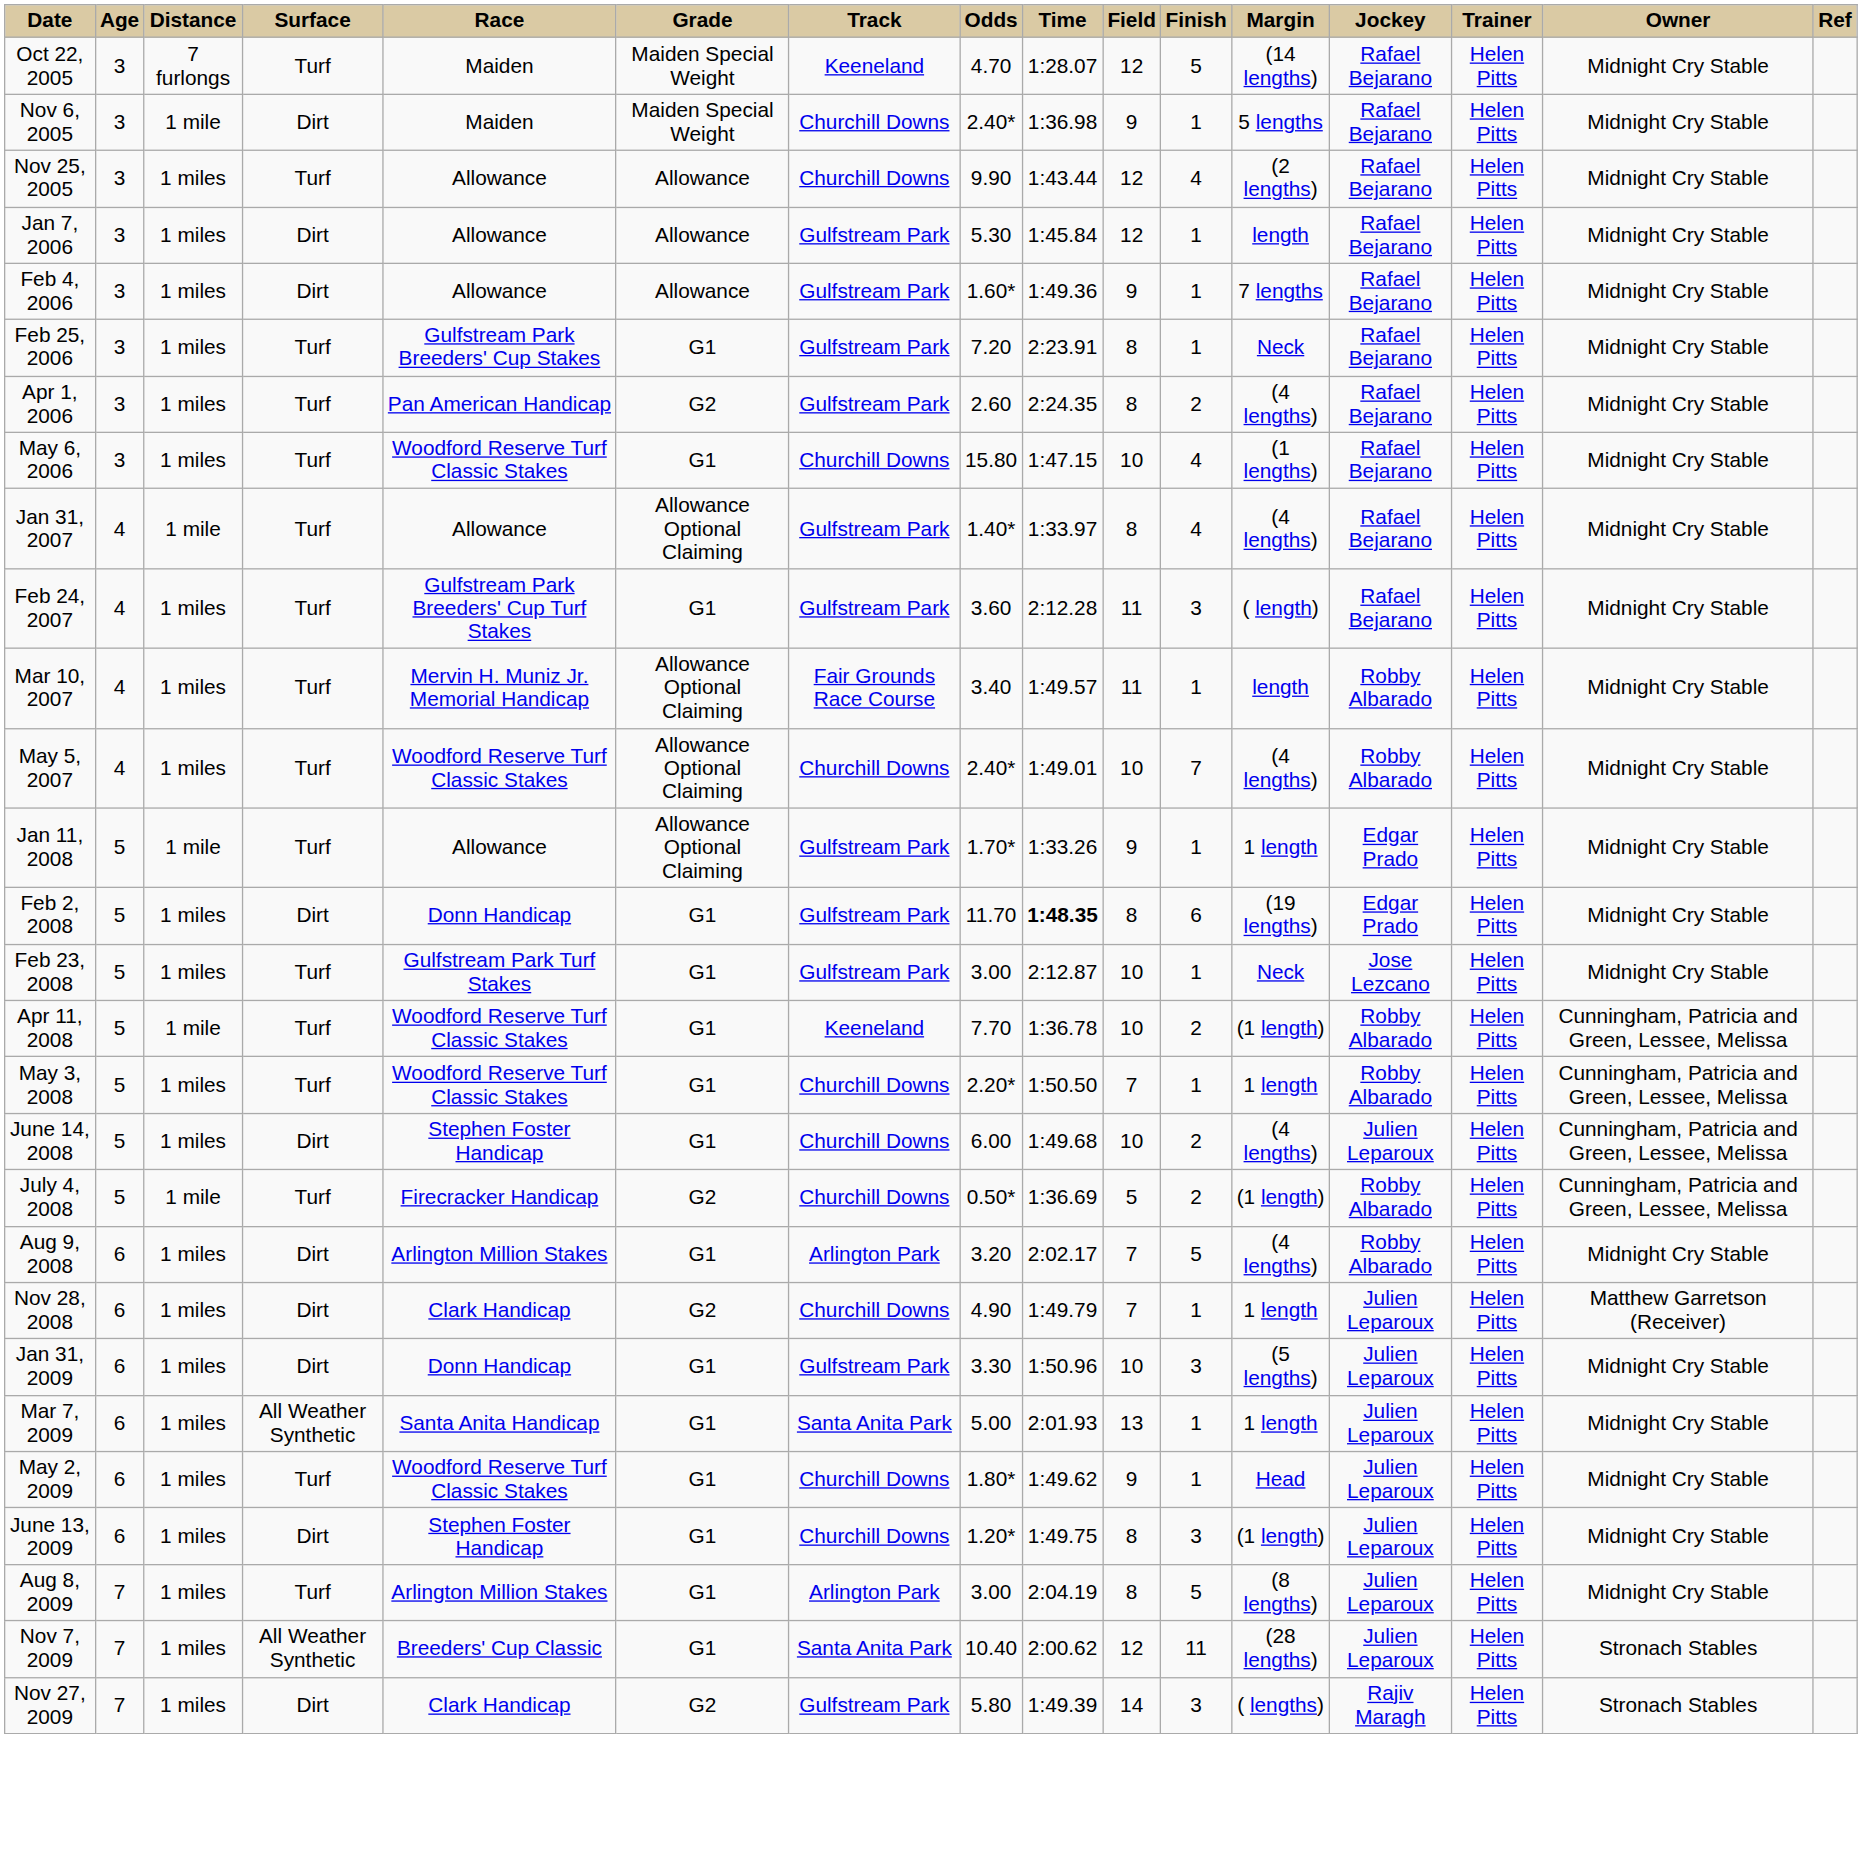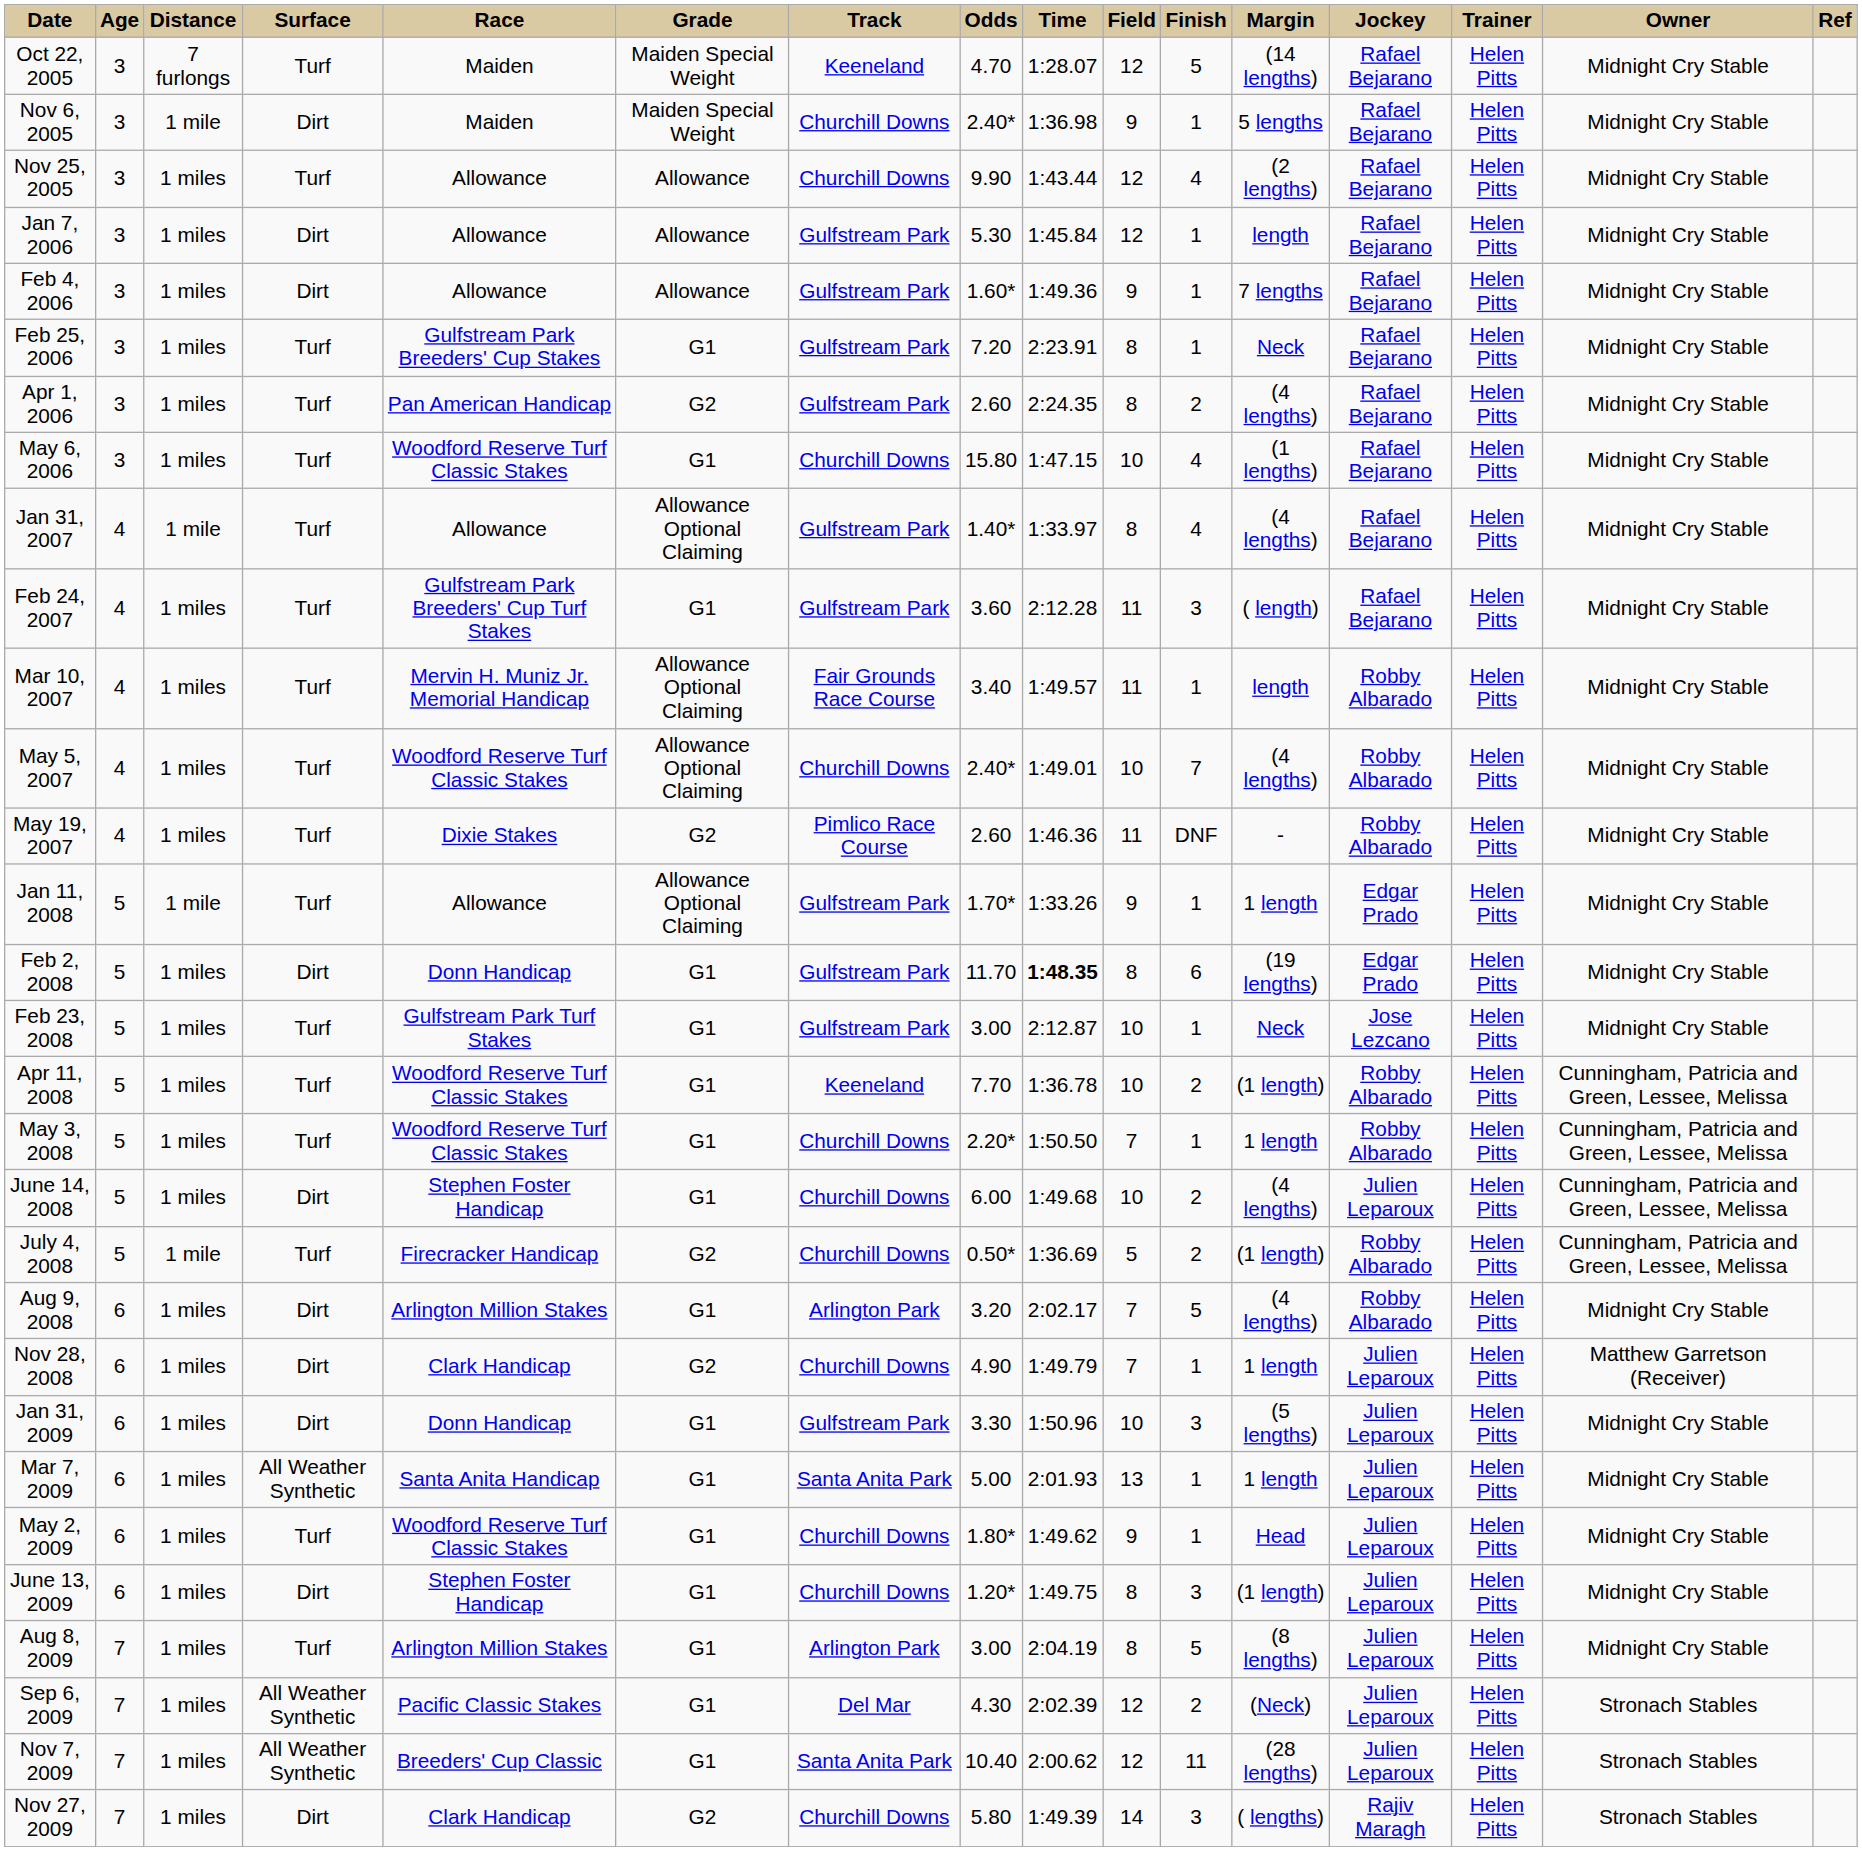+ row: May 19, 2007 | 4 | 1 miles | Turf | Dixie Stakes | G2 | Pimlico Race Course | 2.60 | 1:46.36 | 11 | DNF | - | Robby Albarado | Helen Pitts | Midnight Cry Stable
Apr 11, 2008 | Distance: 1 mile -> 1 miles
+ row: Sep 6, 2009 | 7 | 1 miles | All Weather Synthetic | Pacific Classic Stakes | G1 | Del Mar | 4.30 | 2:02.39 | 12 | 2 | (Neck) | Julien Leparoux | Helen Pitts | Stronach Stables
Nov 27, 2009 | Track: Gulfstream Park -> Churchill Downs
